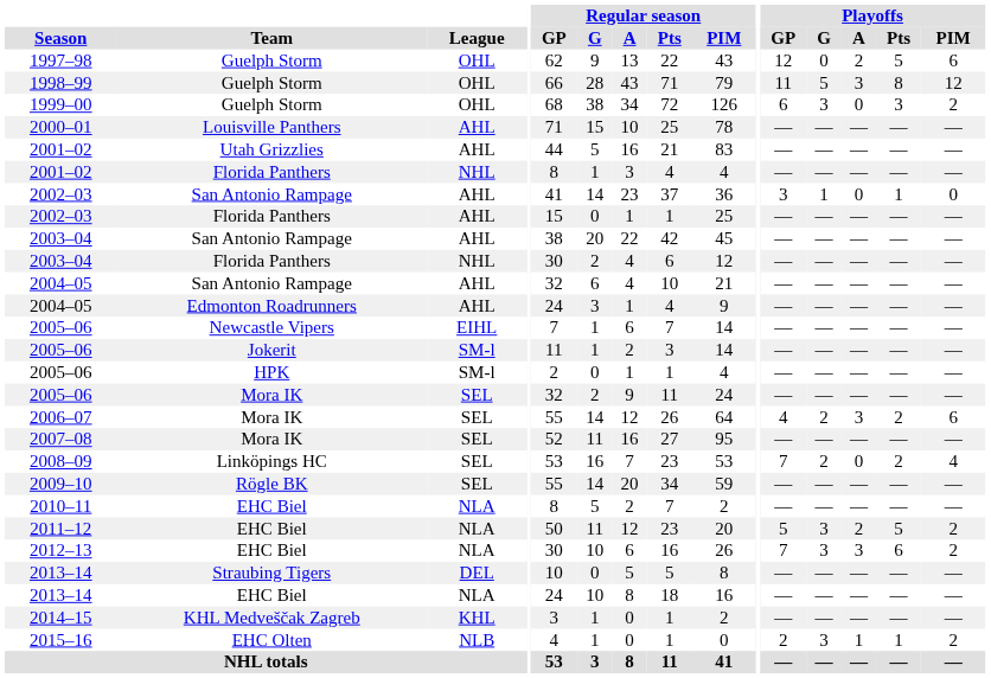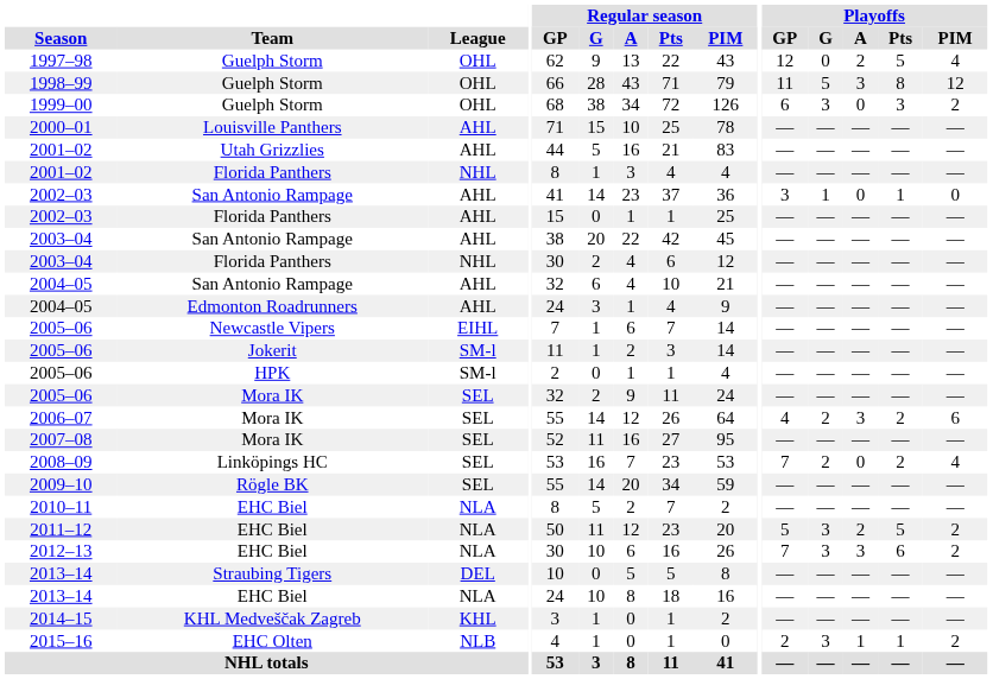1997–98 | Playoffs / PIM: 6 -> 4
